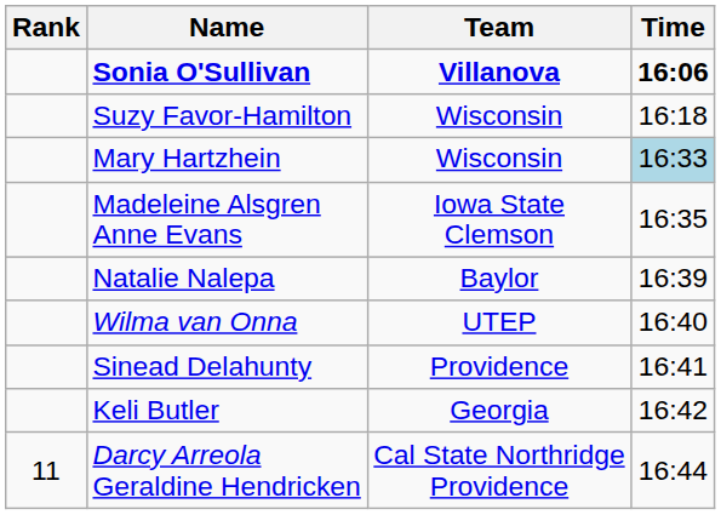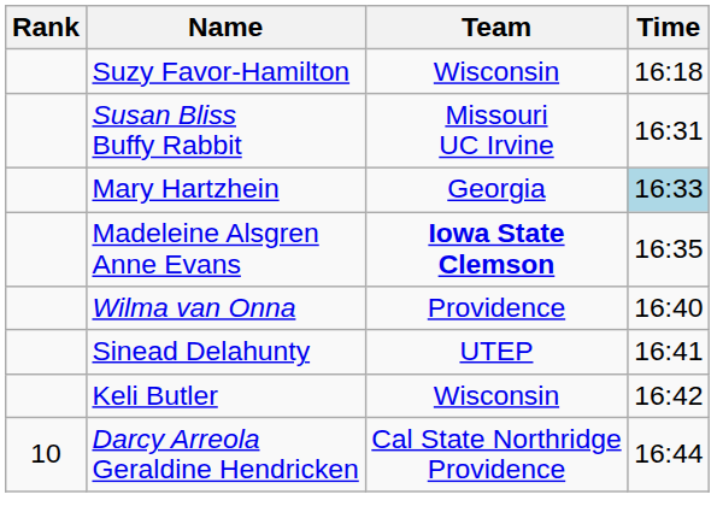- row: Sonia O'Sullivan | Villanova | 16:06
+ row: Susan Bliss Buffy Rabbit | Missouri UC Irvine | 16:31
Mary Hartzhein | Team: Wisconsin -> Georgia
Madeleine Alsgren Anne Evans | Team: normal -> bold
- row: Natalie Nalepa | Baylor | 16:39
Wilma van Onna | Team: UTEP -> Providence
Sinead Delahunty | Team: Providence -> UTEP
Keli Butler | Team: Georgia -> Wisconsin
Darcy Arreola Geraldine Hendricken | Rank: 11 -> 10
